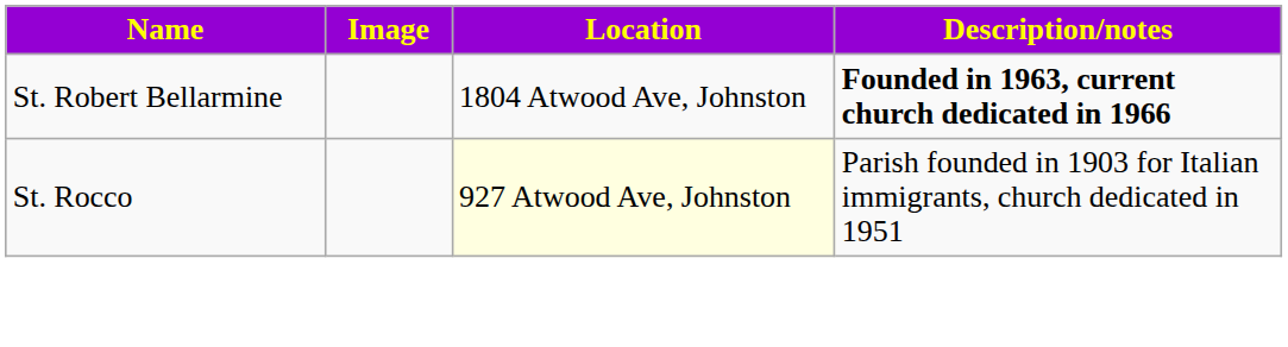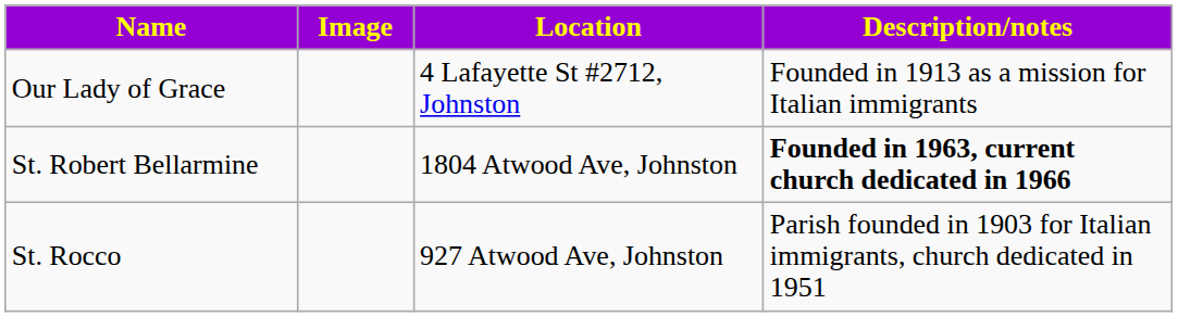+ row: Our Lady of Grace | 4 Lafayette St #2712, Johnston | Founded in 1913 as a mission for Italian immigrants
St. Rocco | Location: lightyellow background -> no background
